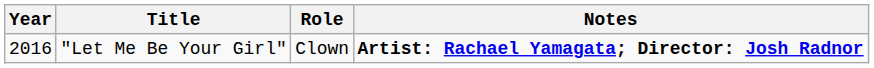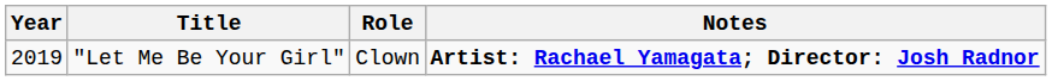"Let Me Be Your Girl" | Year: 2016 -> 2019
